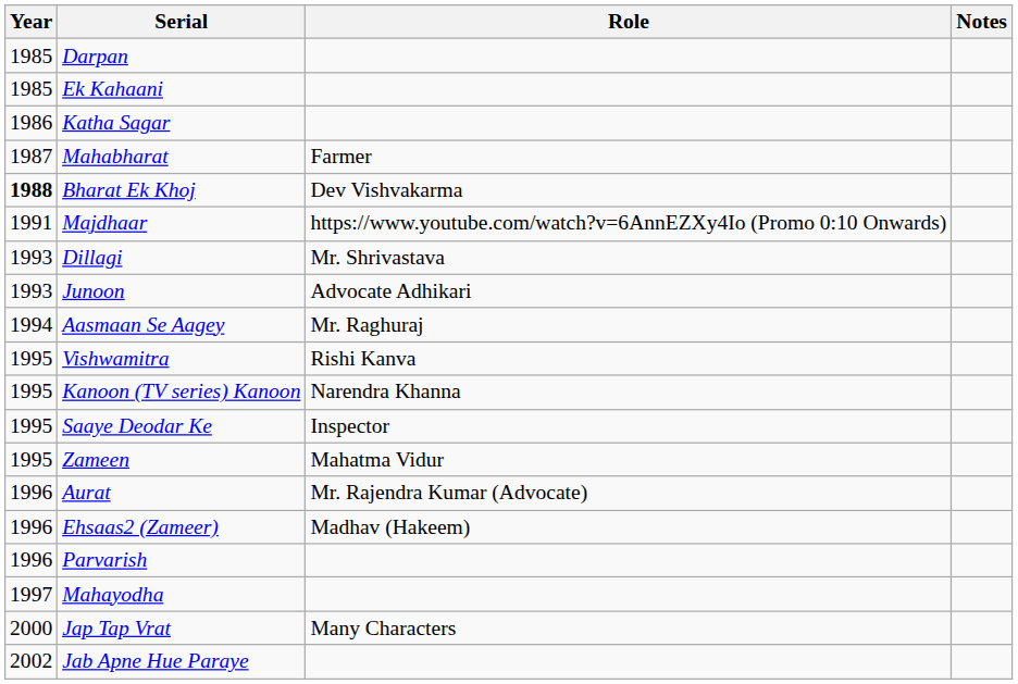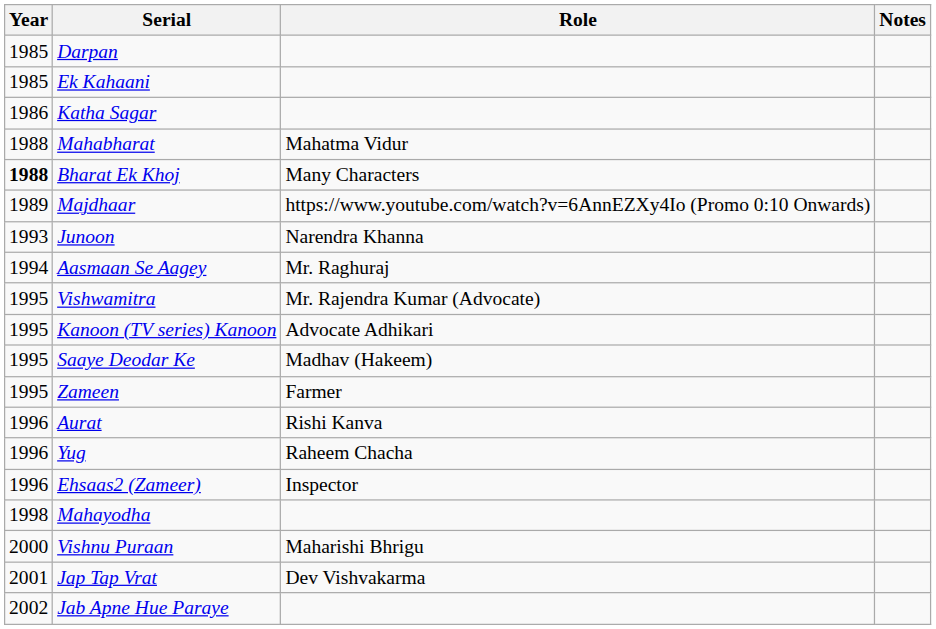Mahabharat | Year: 1987 -> 1988
Mahabharat | Role: Farmer -> Mahatma Vidur
Bharat Ek Khoj | Role: Dev Vishvakarma -> Many Characters
Majdhaar | Year: 1991 -> 1989
- row: 1993 | Dillagi | Mr. Shrivastava
Junoon | Role: Advocate Adhikari -> Narendra Khanna
Vishwamitra | Role: Rishi Kanva -> Mr. Rajendra Kumar (Advocate)
Kanoon (TV series) Kanoon | Role: Narendra Khanna -> Advocate Adhikari
Saaye Deodar Ke | Role: Inspector -> Madhav (Hakeem)
Zameen | Role: Mahatma Vidur -> Farmer
Aurat | Role: Mr. Rajendra Kumar (Advocate) -> Rishi Kanva
+ row: 1996 | Yug | Raheem Chacha
Ehsaas2 (Zameer) | Role: Madhav (Hakeem) -> Inspector
- row: 1996 | Parvarish
Mahayodha | Year: 1997 -> 1998
+ row: 2000 | Vishnu Puraan | Maharishi Bhrigu
Jap Tap Vrat | Year: 2000 -> 2001
Jap Tap Vrat | Role: Many Characters -> Dev Vishvakarma
